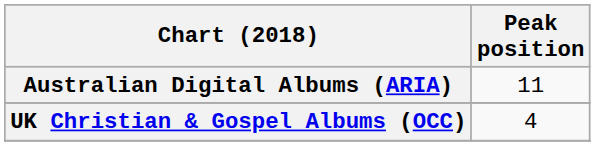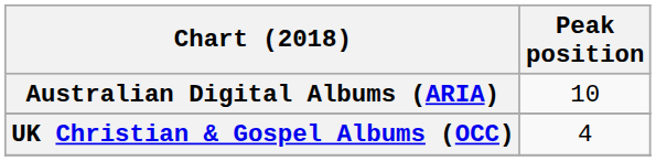Australian Digital Albums (ARIA) | Peak position: 11 -> 10
